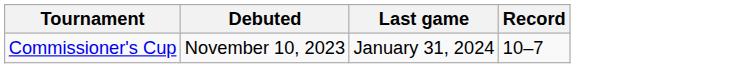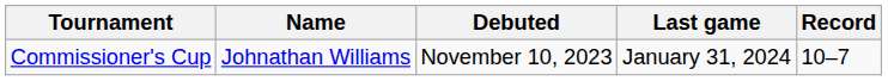+ column: Name | Johnathan Williams
